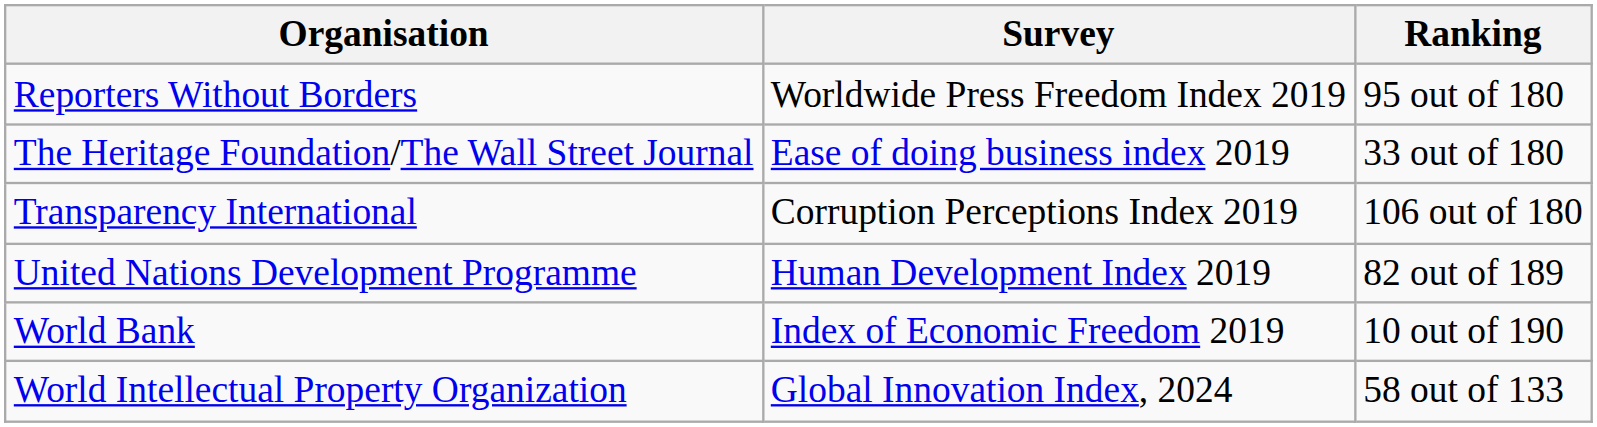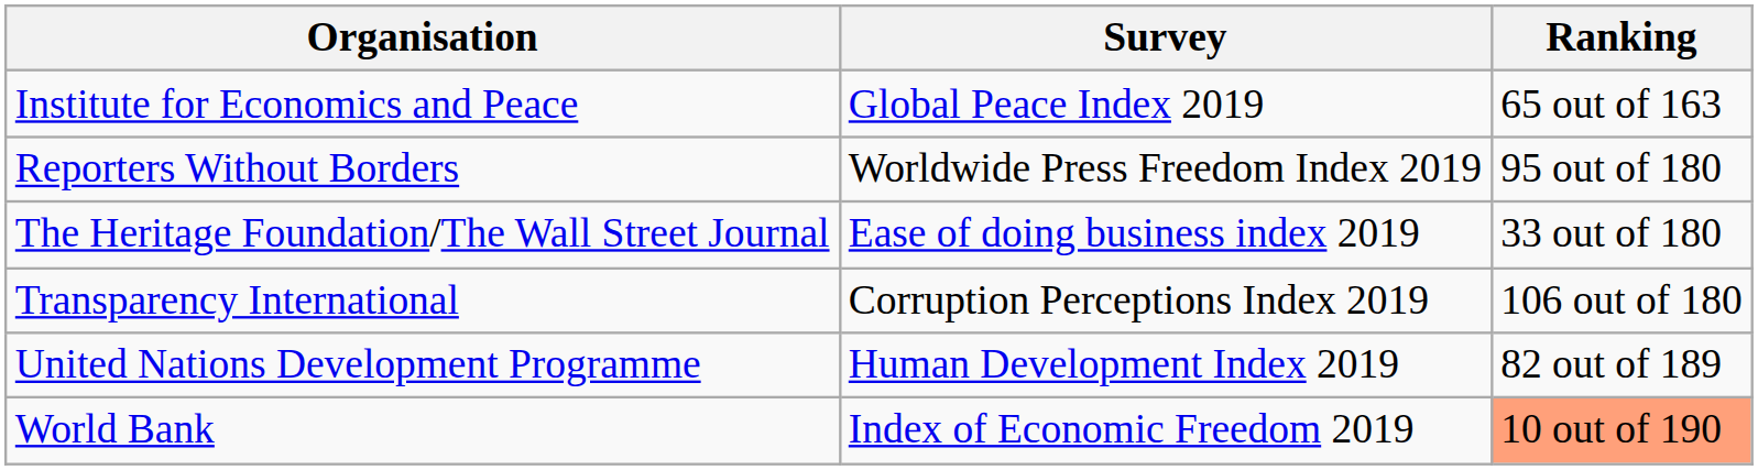+ row: Institute for Economics and Peace | Global Peace Index 2019 | 65 out of 163
World Bank | Ranking: no background -> lightsalmon background
- row: World Intellectual Property Organization | Global Innovation Index, 2024 | 58 out of 133
